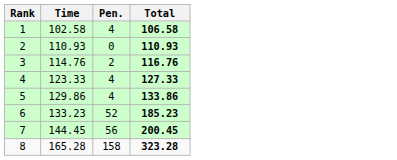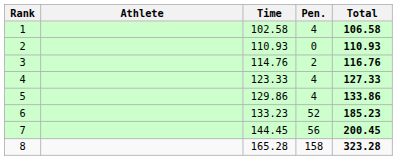+ column: Athlete
